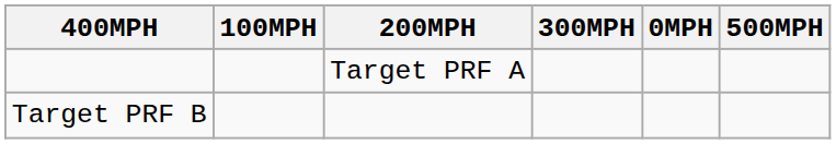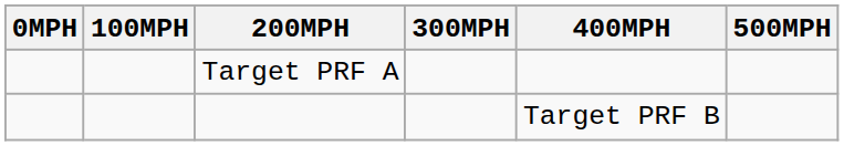columns swapped: 0MPH <-> 400MPH
